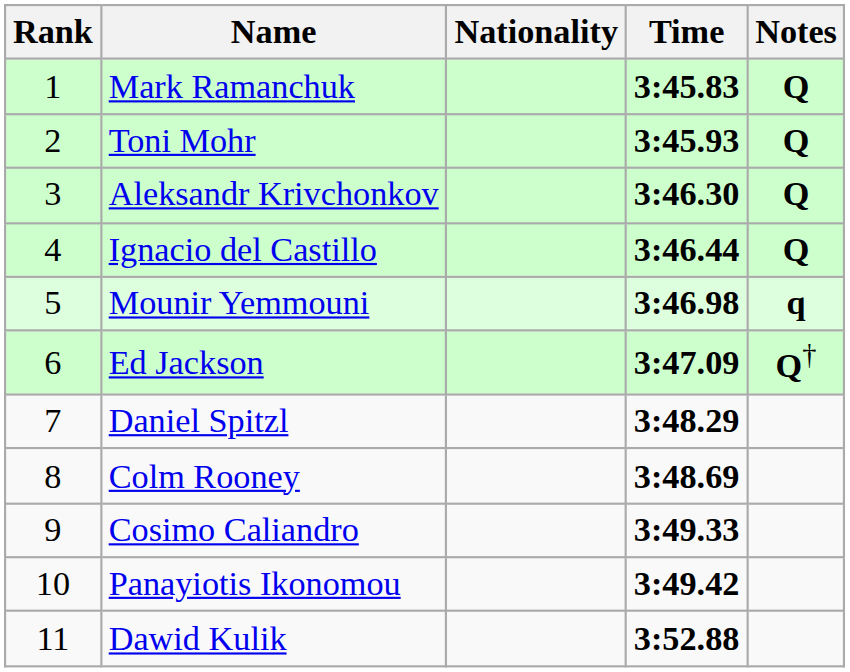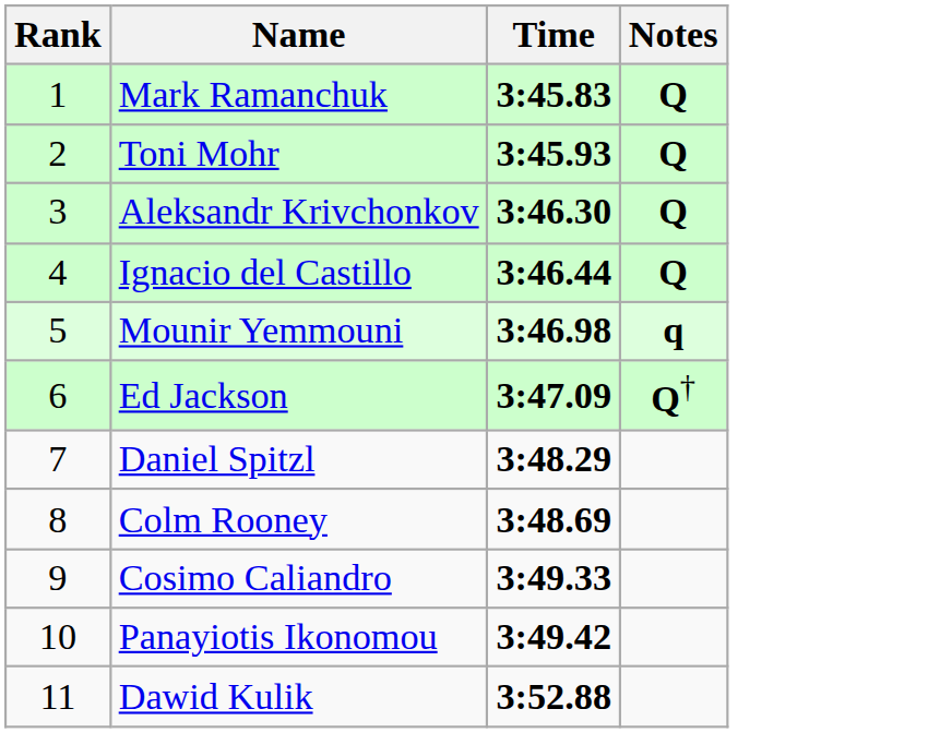- column: Nationality
